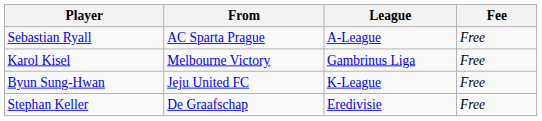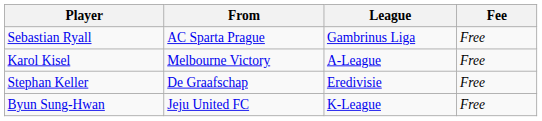Sebastian Ryall | League: A-League -> Gambrinus Liga
Karol Kisel | League: Gambrinus Liga -> A-League
rows swapped: Byun Sung-Hwan <-> Stephan Keller
